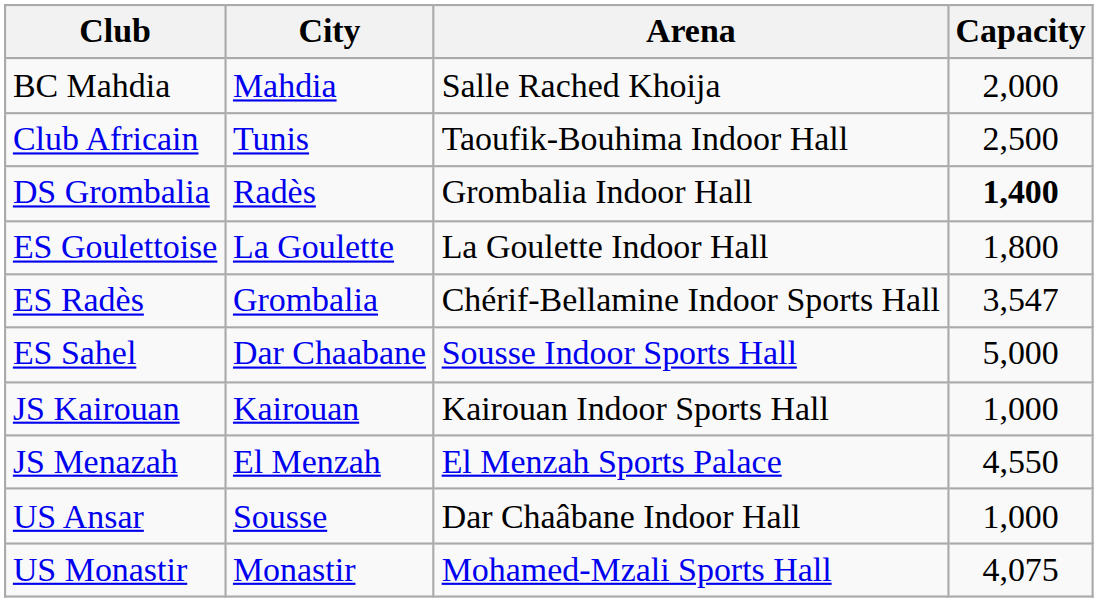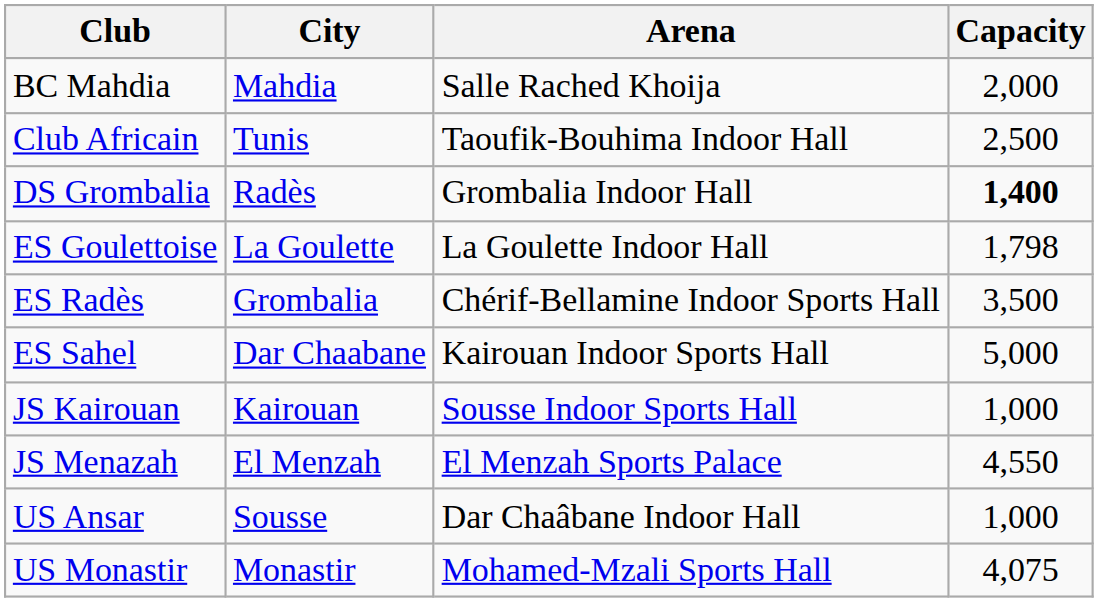ES Goulettoise | Capacity: 1,800 -> 1,798
ES Radès | Capacity: 3,547 -> 3,500
ES Sahel | Arena: Sousse Indoor Sports Hall -> Kairouan Indoor Sports Hall
JS Kairouan | Arena: Kairouan Indoor Sports Hall -> Sousse Indoor Sports Hall
